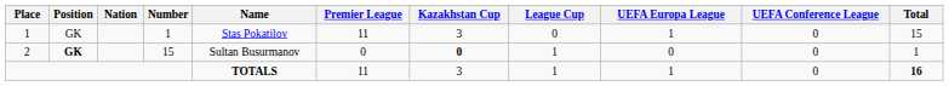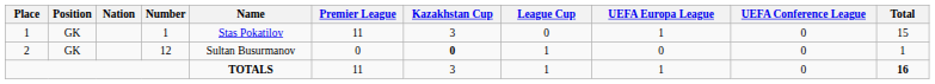2 | Position: bold -> normal
2 | Number: 15 -> 12
